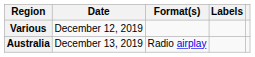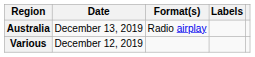rows swapped: Various <-> Australia
